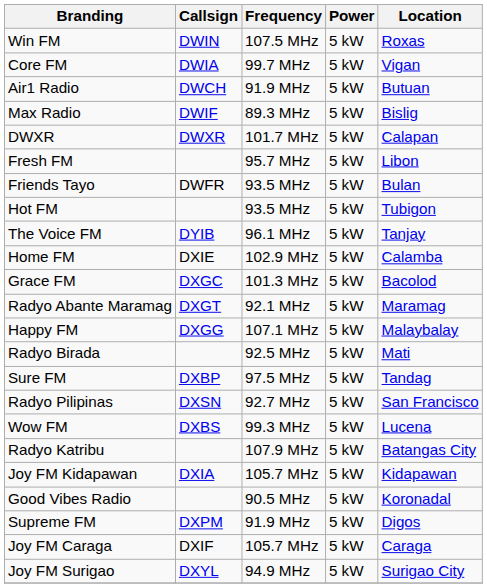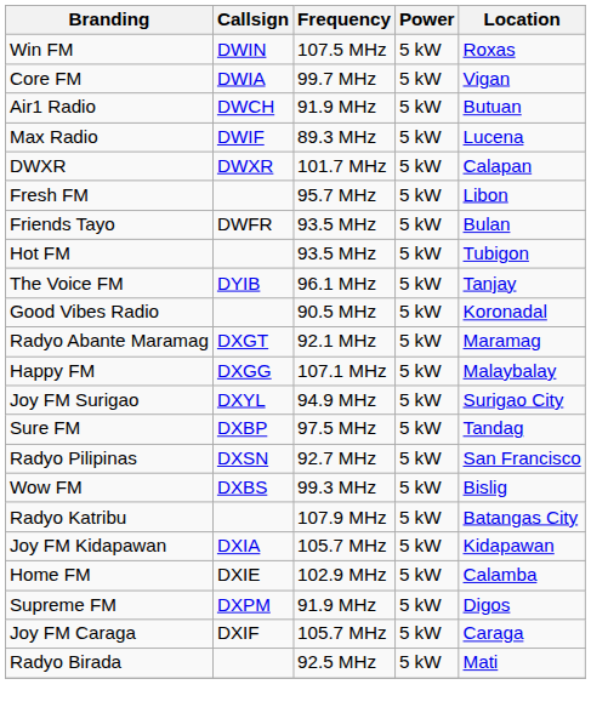Max Radio | Location: Bislig -> Lucena
rows swapped: Home FM <-> Good Vibes Radio
- row: Grace FM | DXGC | 101.3 MHz | 5 kW | Bacolod
rows swapped: Joy FM Surigao <-> Radyo Birada
Wow FM | Location: Lucena -> Bislig
